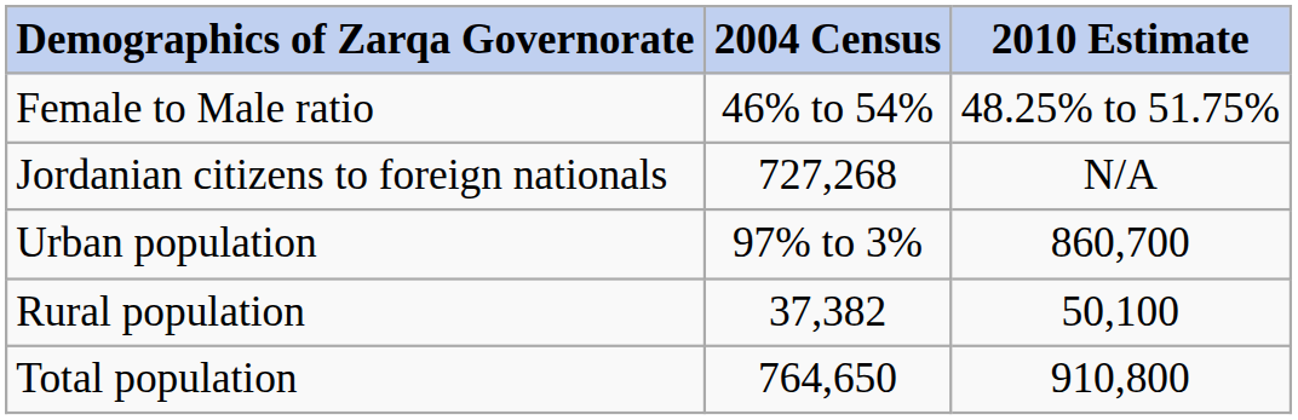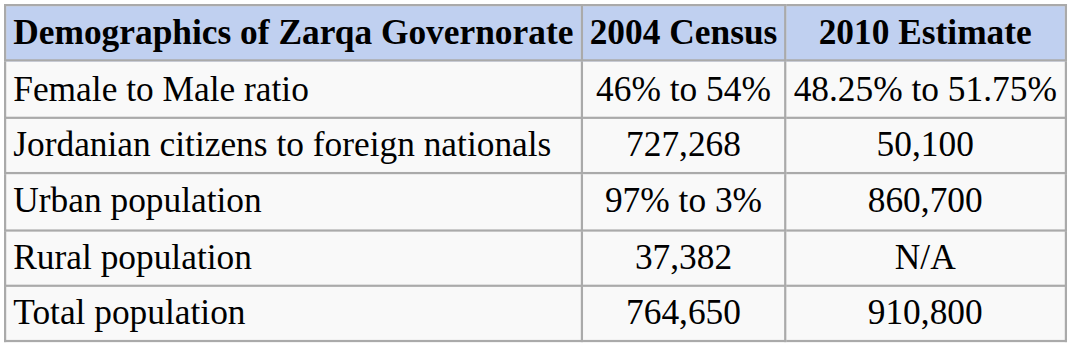Jordanian citizens to foreign nationals | 2010 Estimate: N/A -> 50,100
Rural population | 2010 Estimate: 50,100 -> N/A
